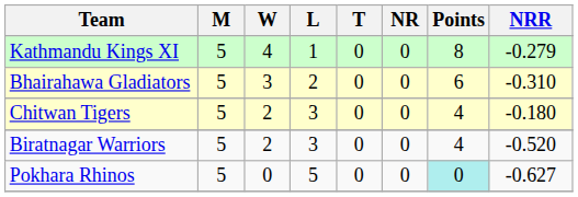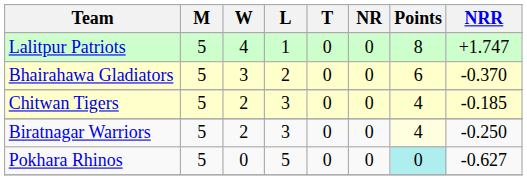+ row: Lalitpur Patriots | 5 | 4 | 1 | 0 | 0 | 8 | +1.747
- row: Kathmandu Kings XI | 5 | 4 | 1 | 0 | 0 | 8 | -0.279
Bhairahawa Gladiators | NRR: -0.310 -> -0.370
Chitwan Tigers | NRR: -0.180 -> -0.185
Biratnagar Warriors | Points: no background -> lightyellow background
Biratnagar Warriors | NRR: -0.520 -> -0.250
